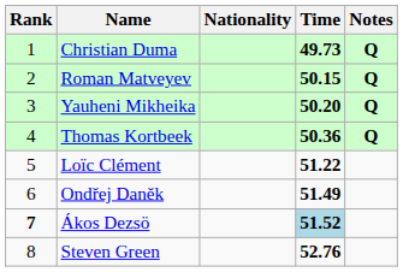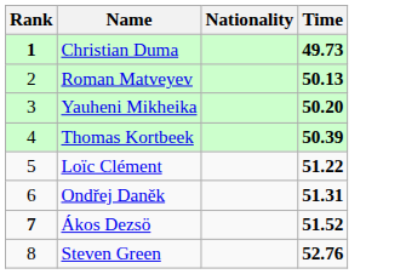- column: Notes | Q | Q | Q | Q
Christian Duma | Rank: normal -> bold
Roman Matveyev | Time: 50.15 -> 50.13
Thomas Kortbeek | Time: 50.36 -> 50.39
Ondřej Daněk | Time: 51.49 -> 51.31
Ákos Dezsö | Time: lightblue background -> no background
